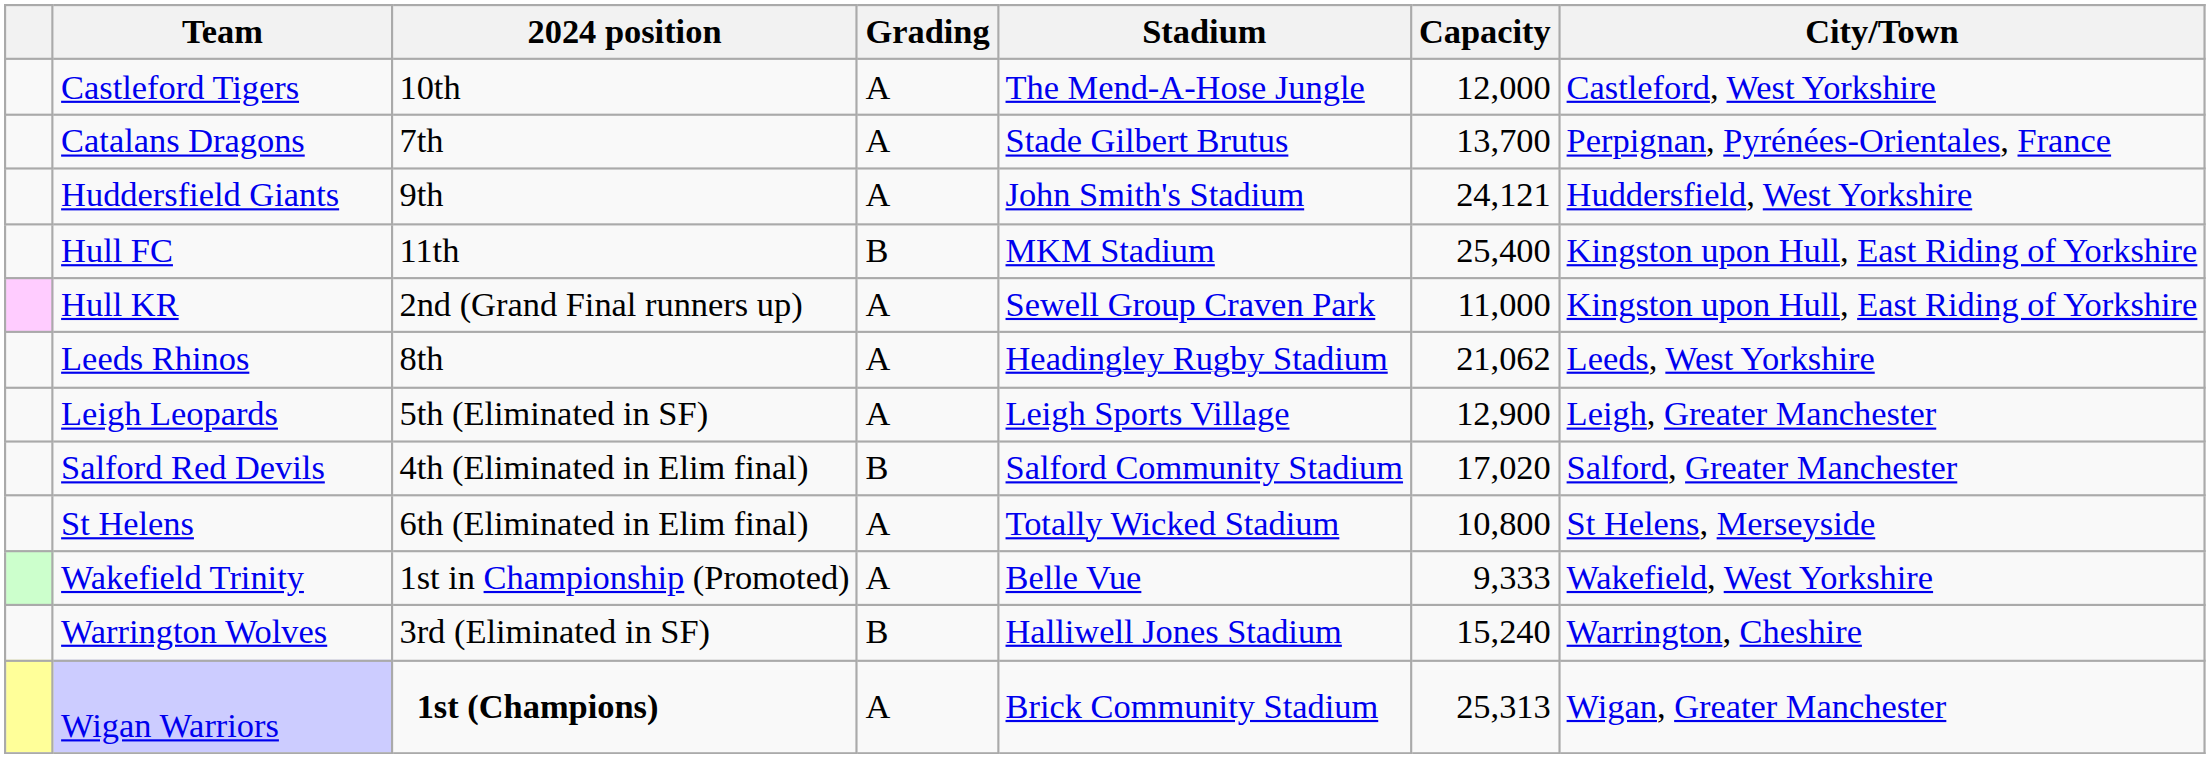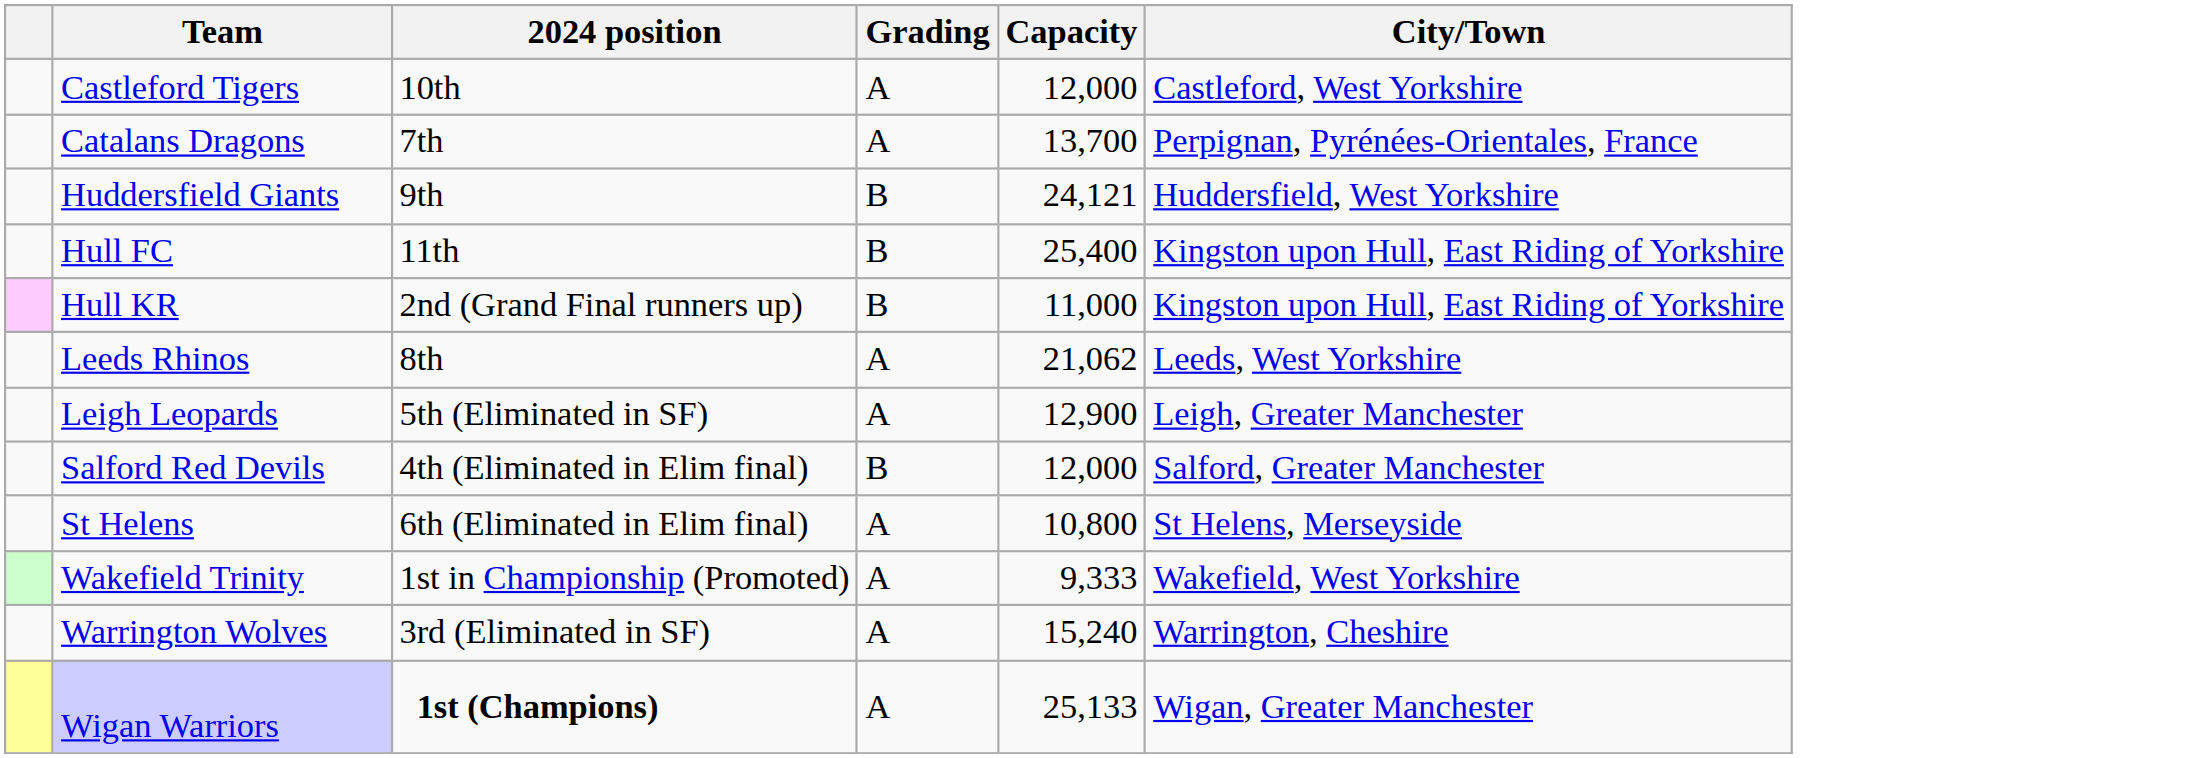- column: Stadium | The Mend-A-Hose Jungle | Stade Gilbert Brutus | John Smith's Stadium | MKM Stadium | Sewell Group Craven Park | Headingley Rugby Stadium | Leigh Sports Village | Salford Community Stadium | Totally Wicked Stadium | Belle Vue | Halliwell Jones Stadium | Brick Community Stadium
Huddersfield Giants | Grading: A -> B
Hull KR | Grading: A -> B
Salford Red Devils | Capacity: 17,020 -> 12,000
Warrington Wolves | Grading: B -> A
Wigan Warriors | Capacity: 25,313 -> 25,133
